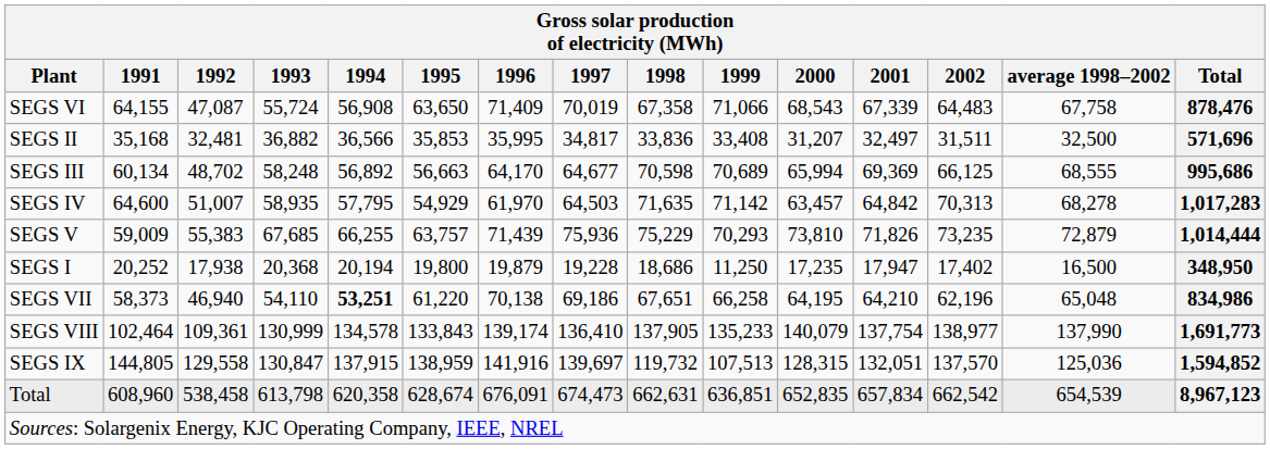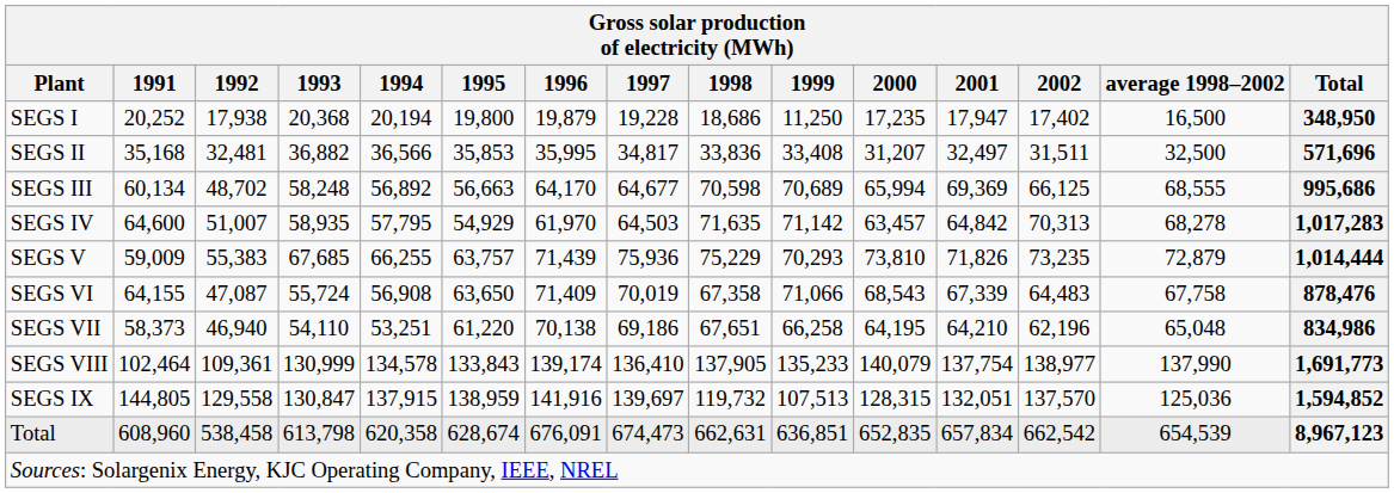rows swapped: SEGS I <-> SEGS VI
SEGS VII | 1994: bold -> normal
